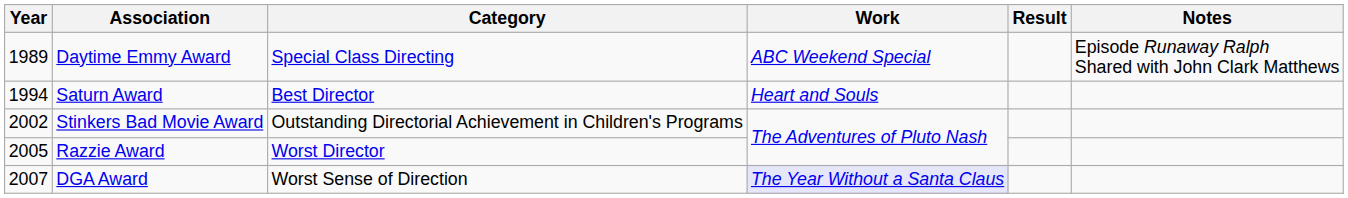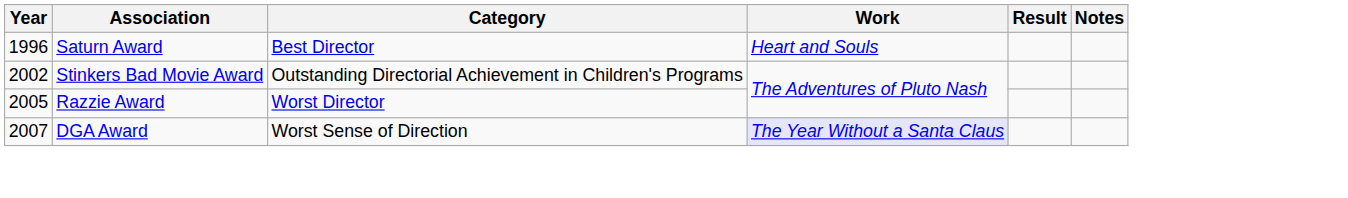- row: 1989 | Daytime Emmy Award | Special Class Directing | ABC Weekend Special | Episode Runaway Ralph Shared with John Clark Matthews
Saturn Award | Year: 1994 -> 1996
